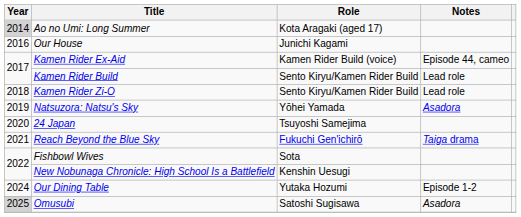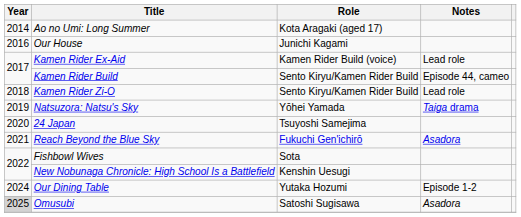Ao no Umi: Long Summer | Year: lightgrey background -> no background
Kamen Rider Ex-Aid | Notes: Episode 44, cameo -> Lead role
Kamen Rider Build | Notes: Lead role -> Episode 44, cameo
Natsuzora: Natsu's Sky | Notes: Asadora -> Taiga drama
Reach Beyond the Blue Sky | Notes: Taiga drama -> Asadora
